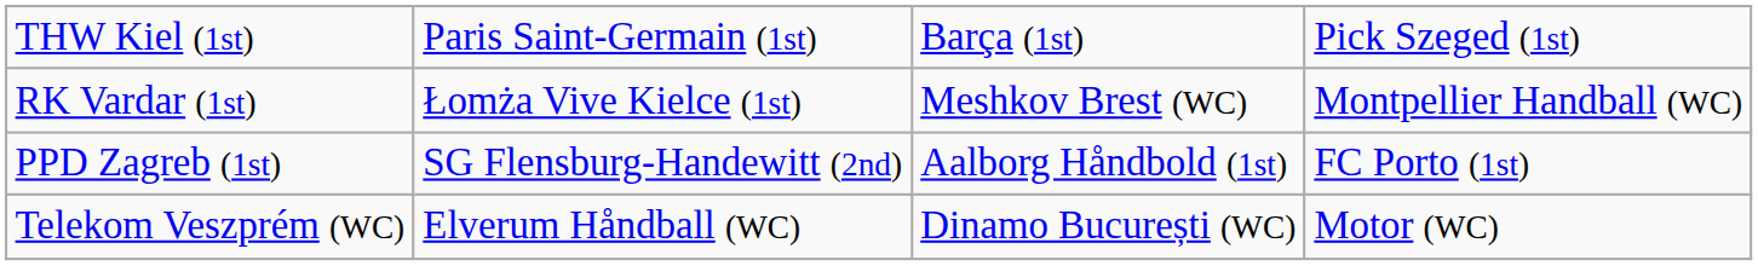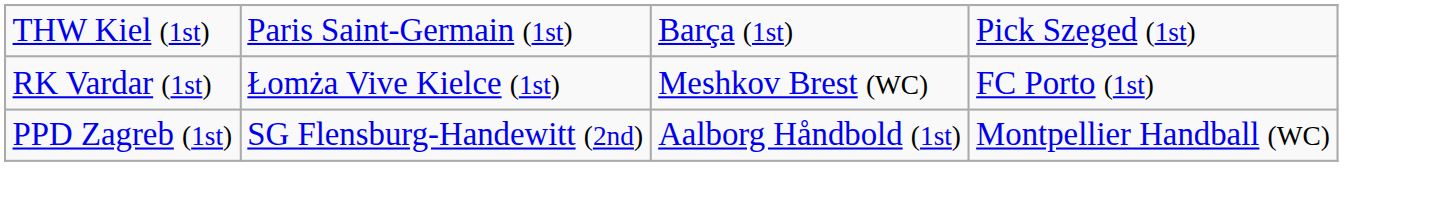RK Vardar (1st) | column 4: Montpellier Handball (WC) -> FC Porto (1st)
PPD Zagreb (1st) | column 4: FC Porto (1st) -> Montpellier Handball (WC)
- row: Telekom Veszprém (WC) | Elverum Håndball (WC) | Dinamo București (WC) | Motor (WC)
